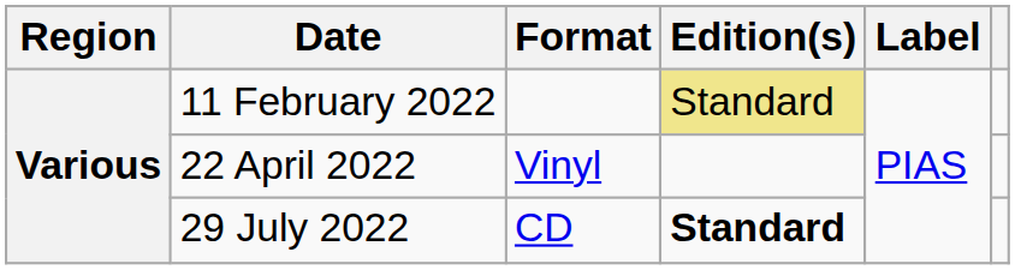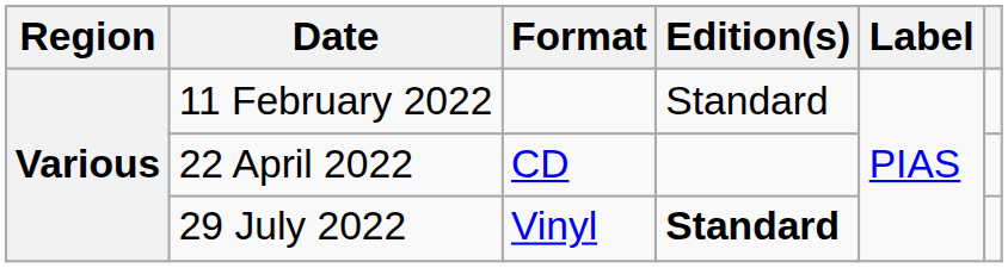11 February 2022 | Edition(s): khaki background -> no background
22 April 2022 | Format: Vinyl -> CD
29 July 2022 | Format: CD -> Vinyl
